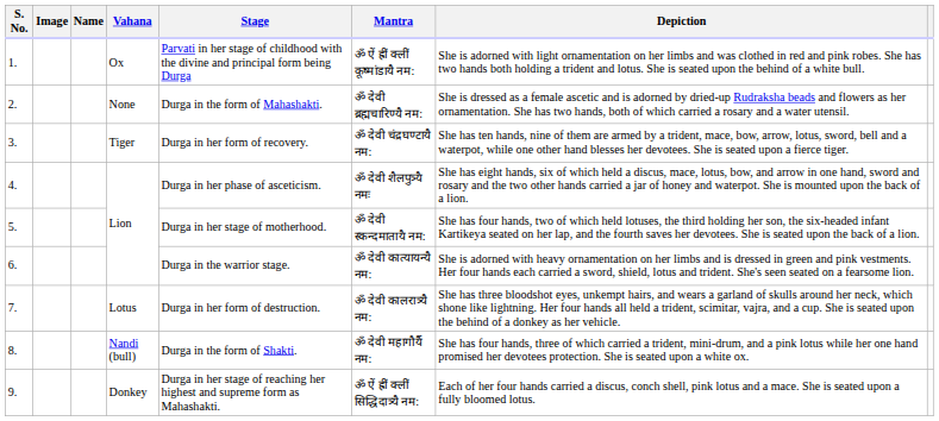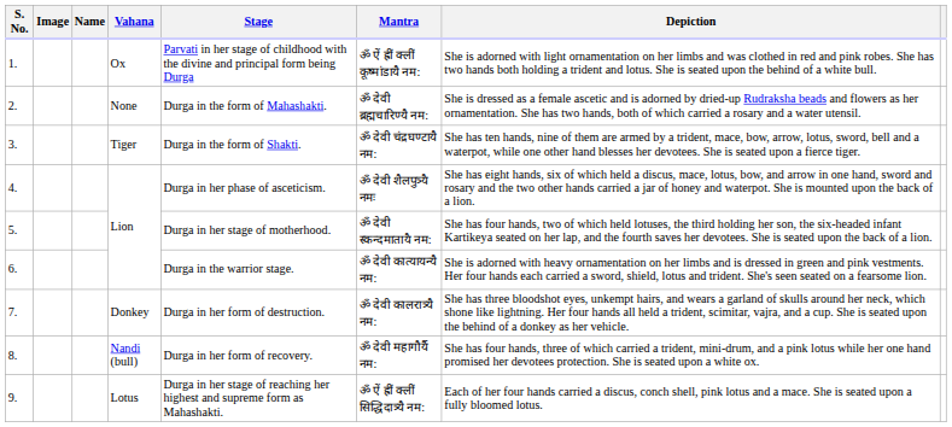3. | Stage: Durga in her form of recovery. -> Durga in the form of Shakti.
7. | Vahana: Lotus -> Donkey
8. | Stage: Durga in the form of Shakti. -> Durga in her form of recovery.
9. | Vahana: Donkey -> Lotus
